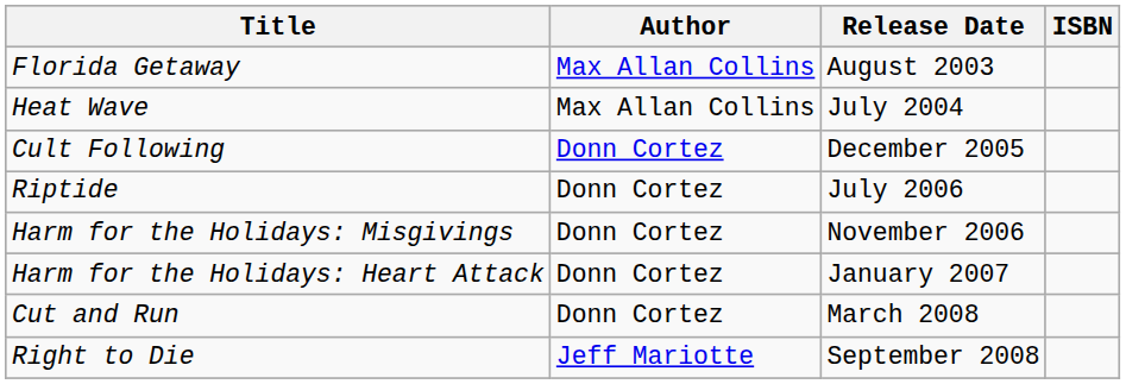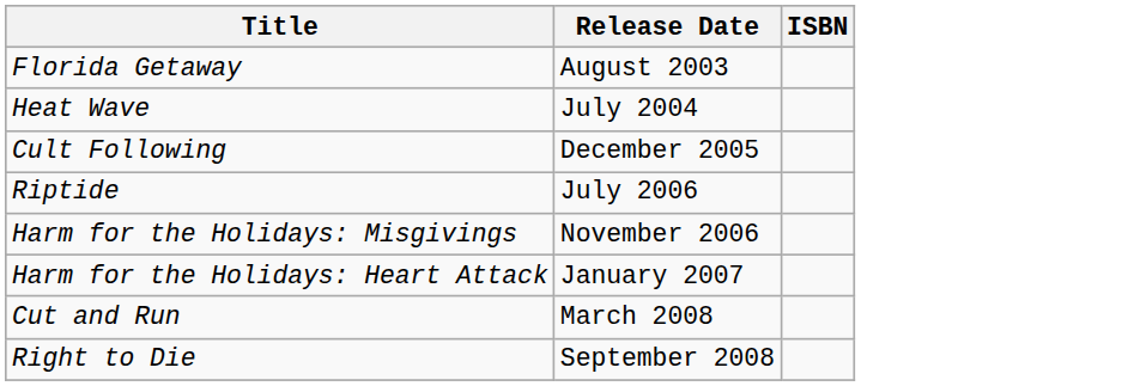- column: Author | Max Allan Collins | Max Allan Collins | Donn Cortez | Donn Cortez | Donn Cortez | Donn Cortez | Donn Cortez | Jeff Mariotte
